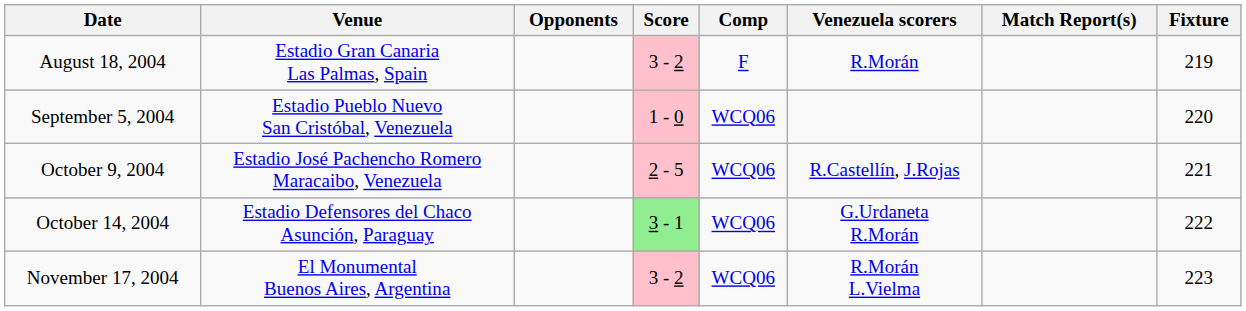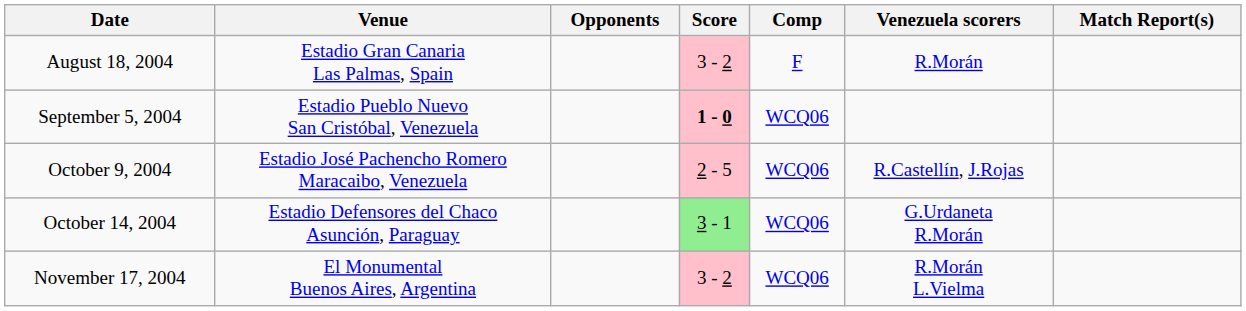- column: Fixture | 219 | 220 | 221 | 222 | 223
September 5, 2004 | Score: normal -> bold
